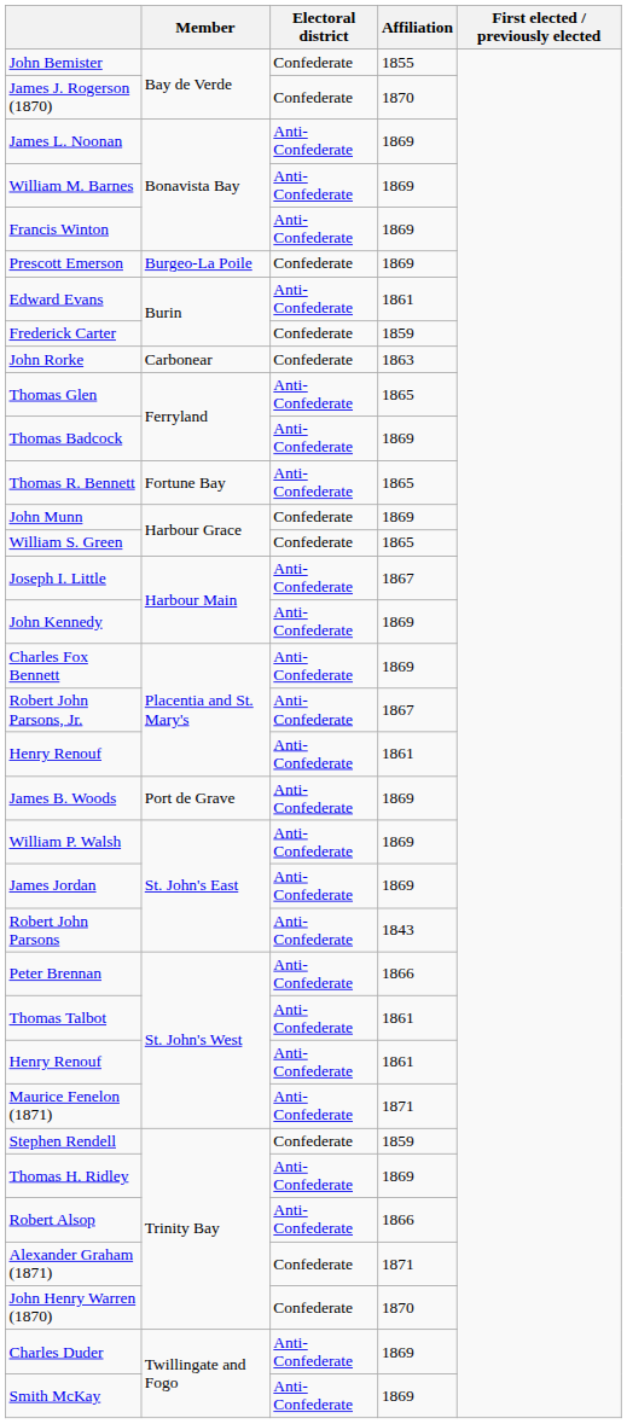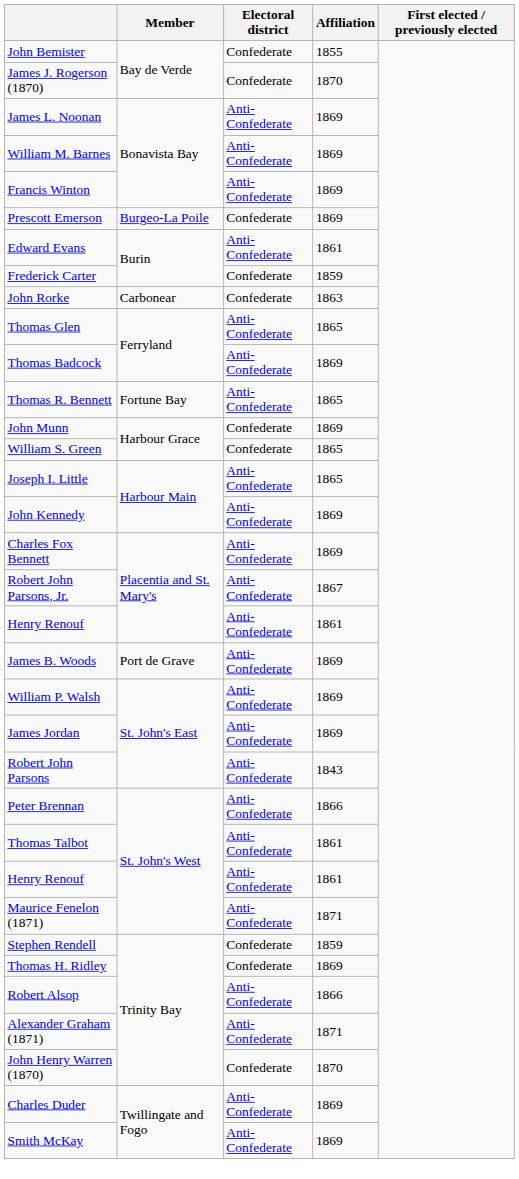Joseph I. Little | Affiliation: 1867 -> 1865
Thomas H. Ridley | Electoral district: Anti-Confederate -> Confederate
Alexander Graham (1871) | Electoral district: Confederate -> Anti-Confederate
